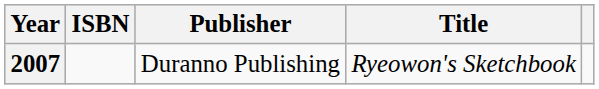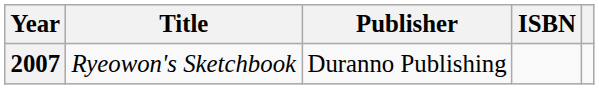columns swapped: Title <-> ISBN
